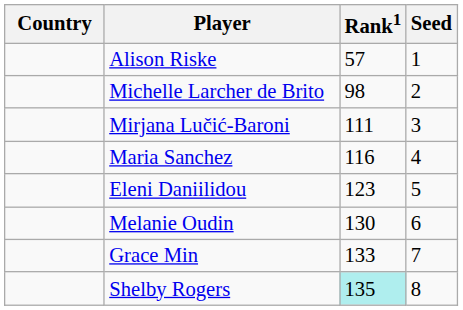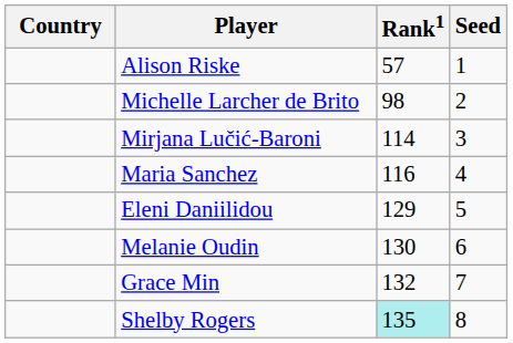Mirjana Lučić-Baroni | Rank1: 111 -> 114
Eleni Daniilidou | Rank1: 123 -> 129
Grace Min | Rank1: 133 -> 132
